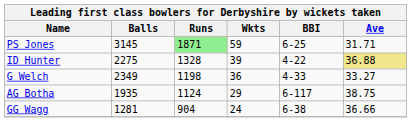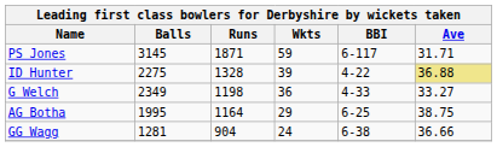PS Jones | Runs: lightgreen background -> no background
PS Jones | BBI: 6-25 -> 6-117
AG Botha | Balls: 1935 -> 1995
AG Botha | Runs: 1124 -> 1164
AG Botha | BBI: 6-117 -> 6-25
